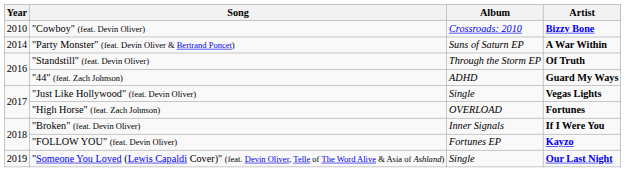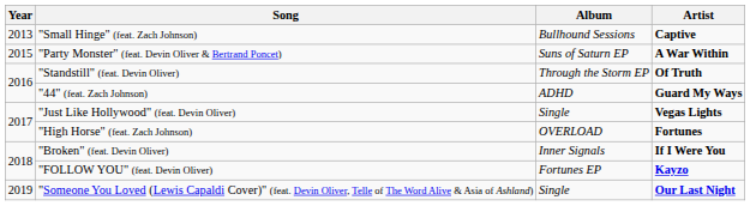- row: 2010 | "Cowboy" (feat. Devin Oliver) | Crossroads: 2010 | Bizzy Bone
+ row: 2013 | "Small Hinge" (feat. Zach Johnson) | Bullhound Sessions | Captive
"Party Monster" (feat. Devin Oliver & Bertrand Poncet) | Year: 2014 -> 2015
